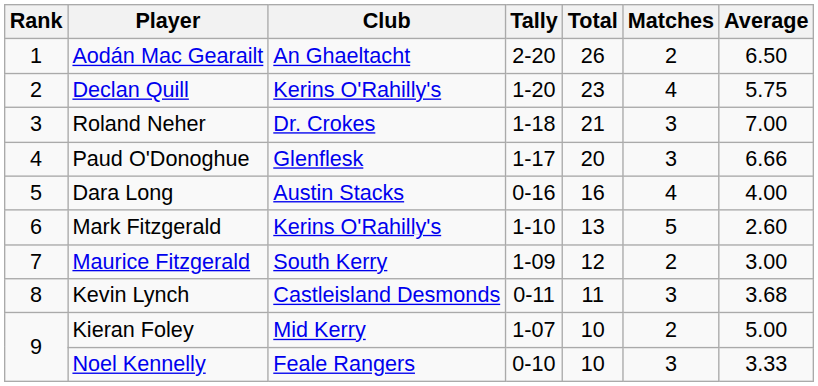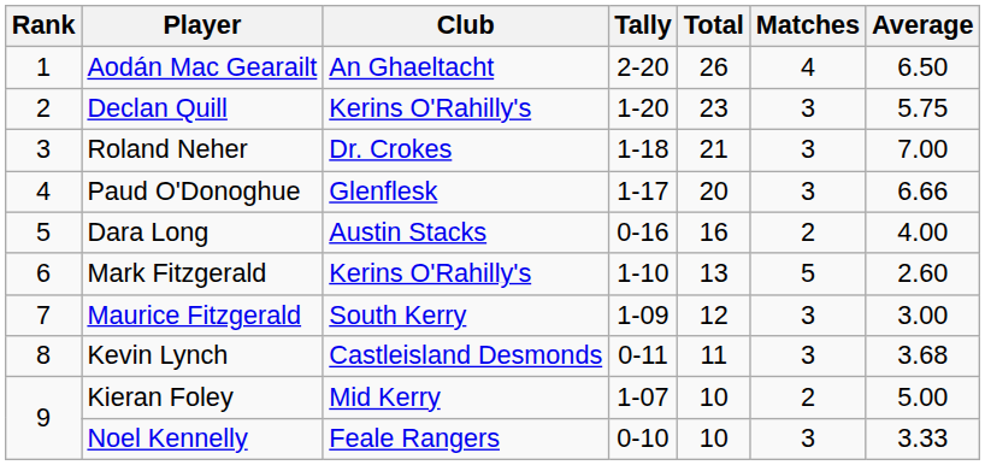Aodán Mac Gearailt | Matches: 2 -> 4
Declan Quill | Matches: 4 -> 3
Dara Long | Matches: 4 -> 2
Maurice Fitzgerald | Matches: 2 -> 3
